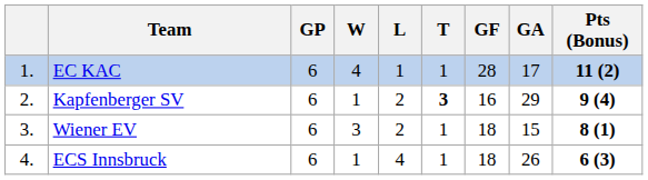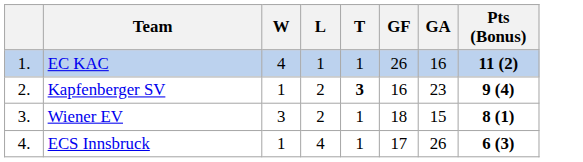- column: GP | 6 | 6 | 6 | 6
EC KAC | GF: 28 -> 26
EC KAC | GA: 17 -> 16
Kapfenberger SV | GA: 29 -> 23
ECS Innsbruck | GF: 18 -> 17
